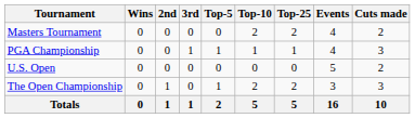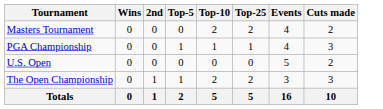- column: 3rd | 0 | 1 | 0 | 0 | 1
